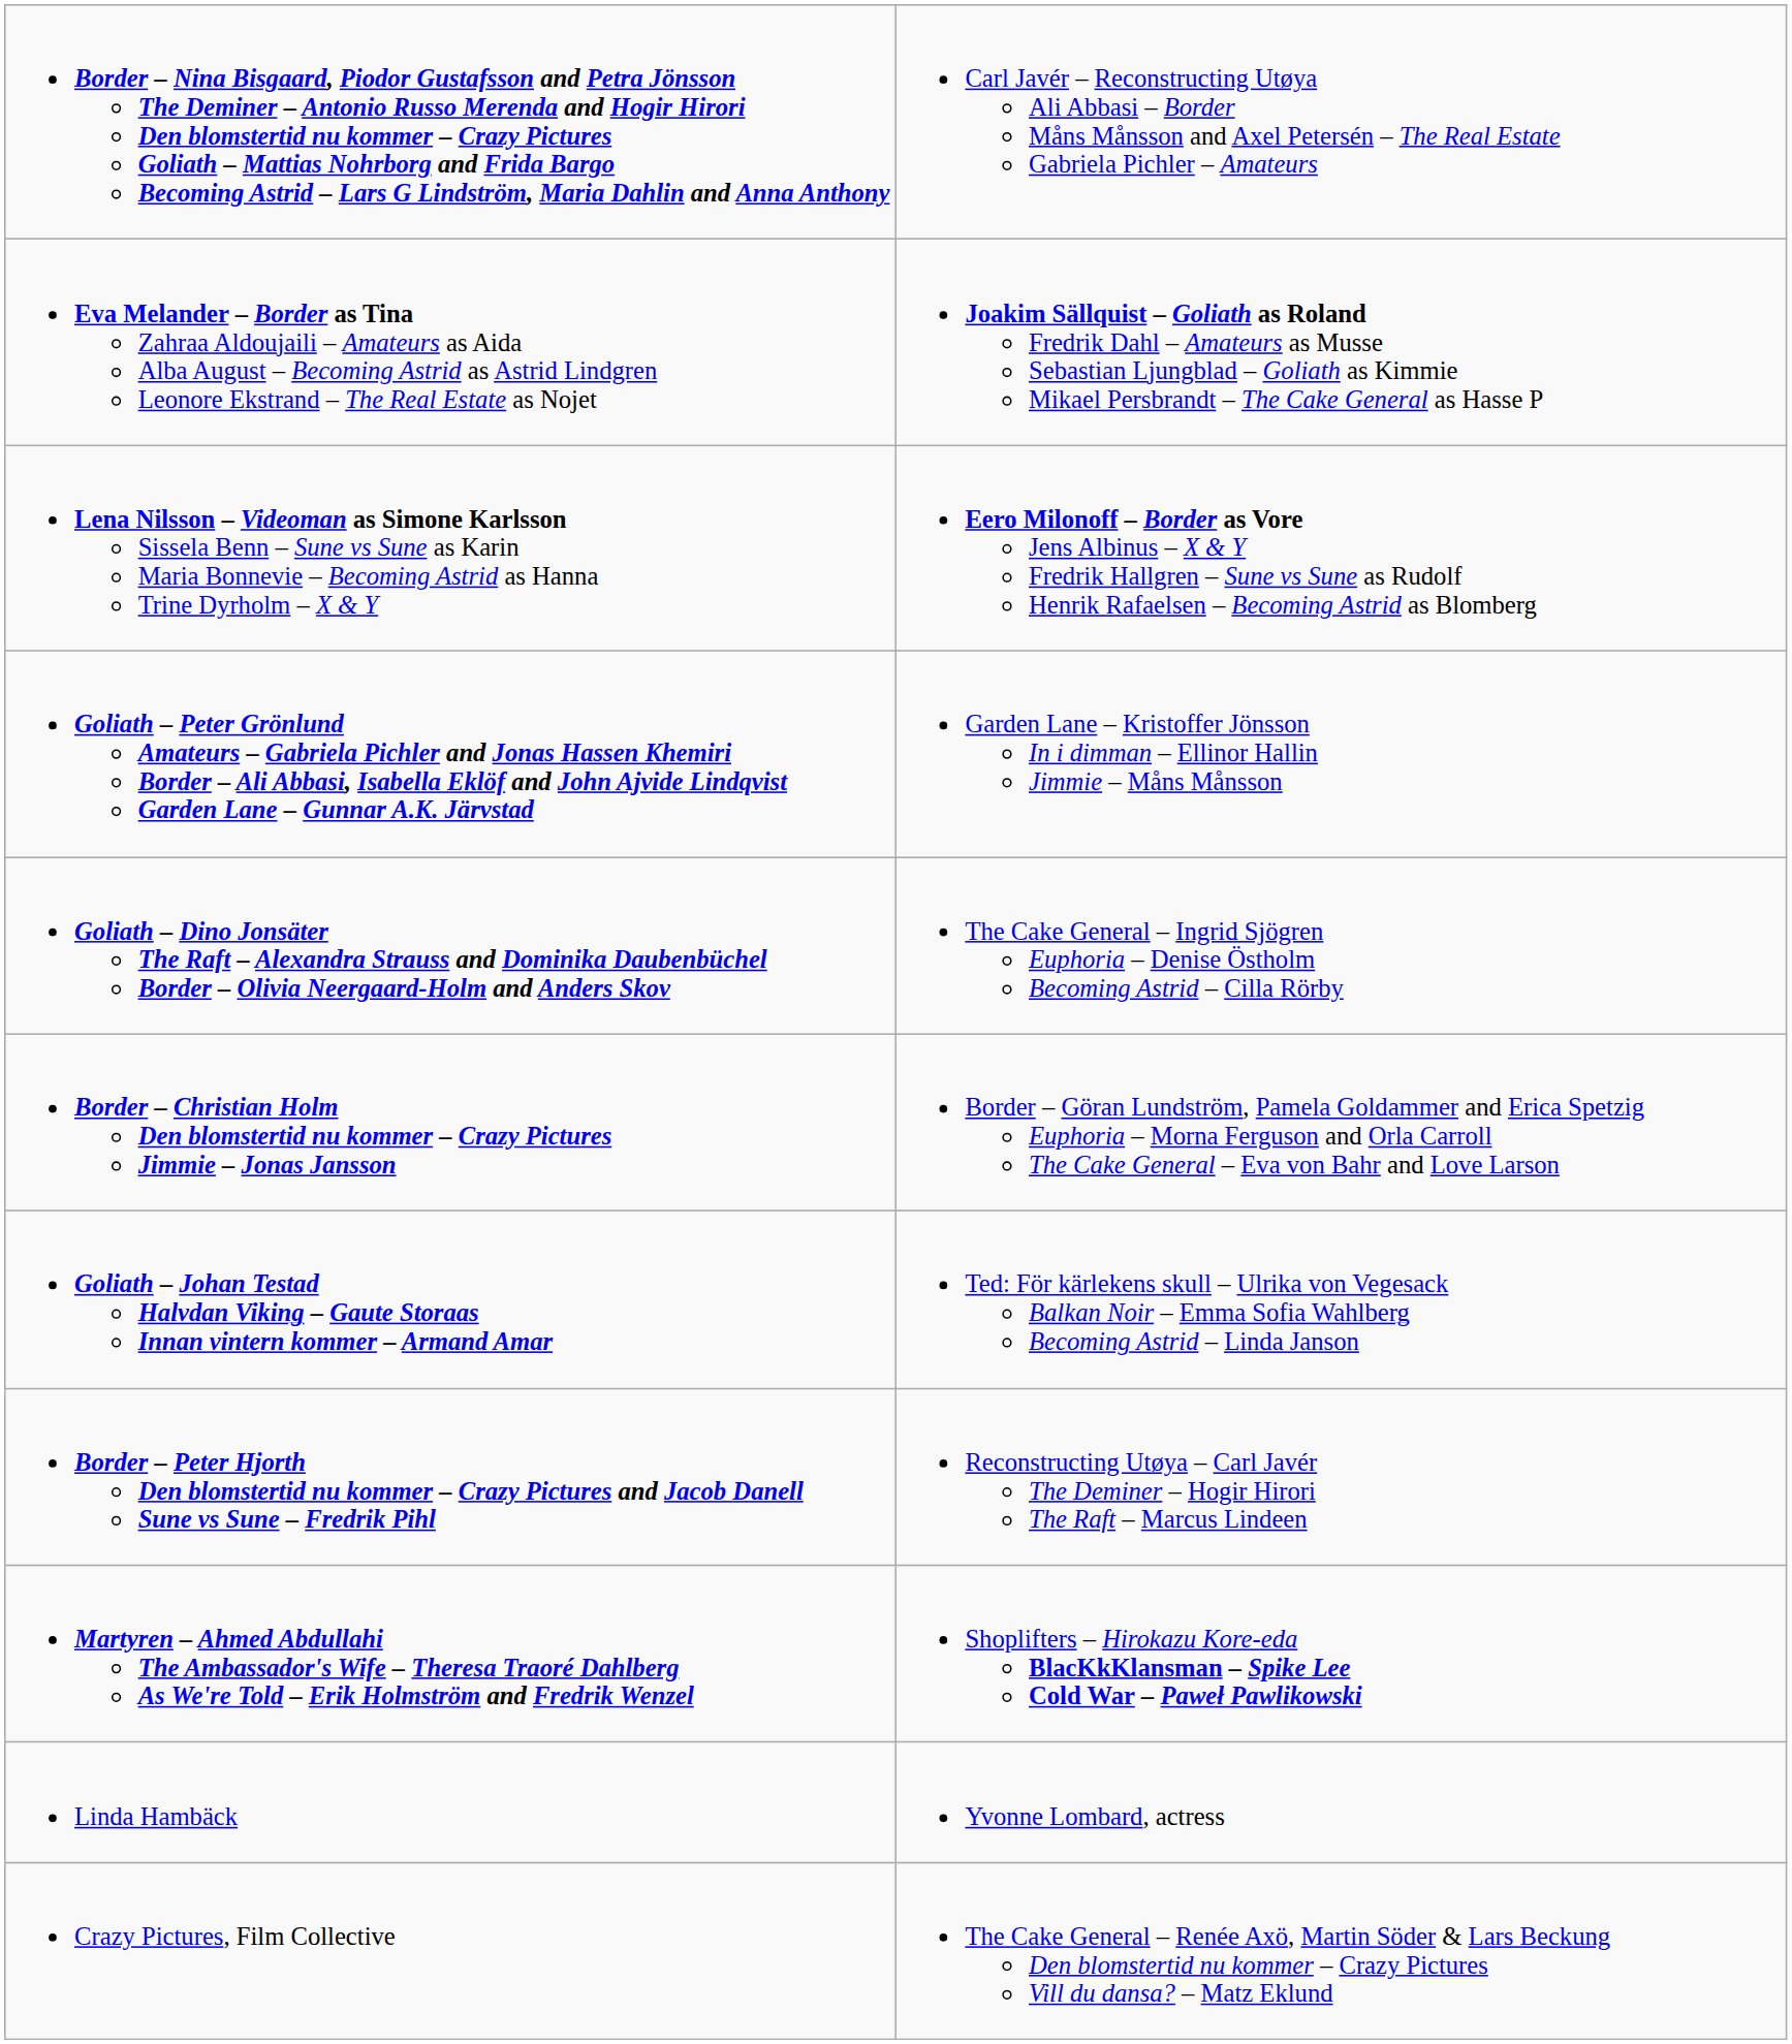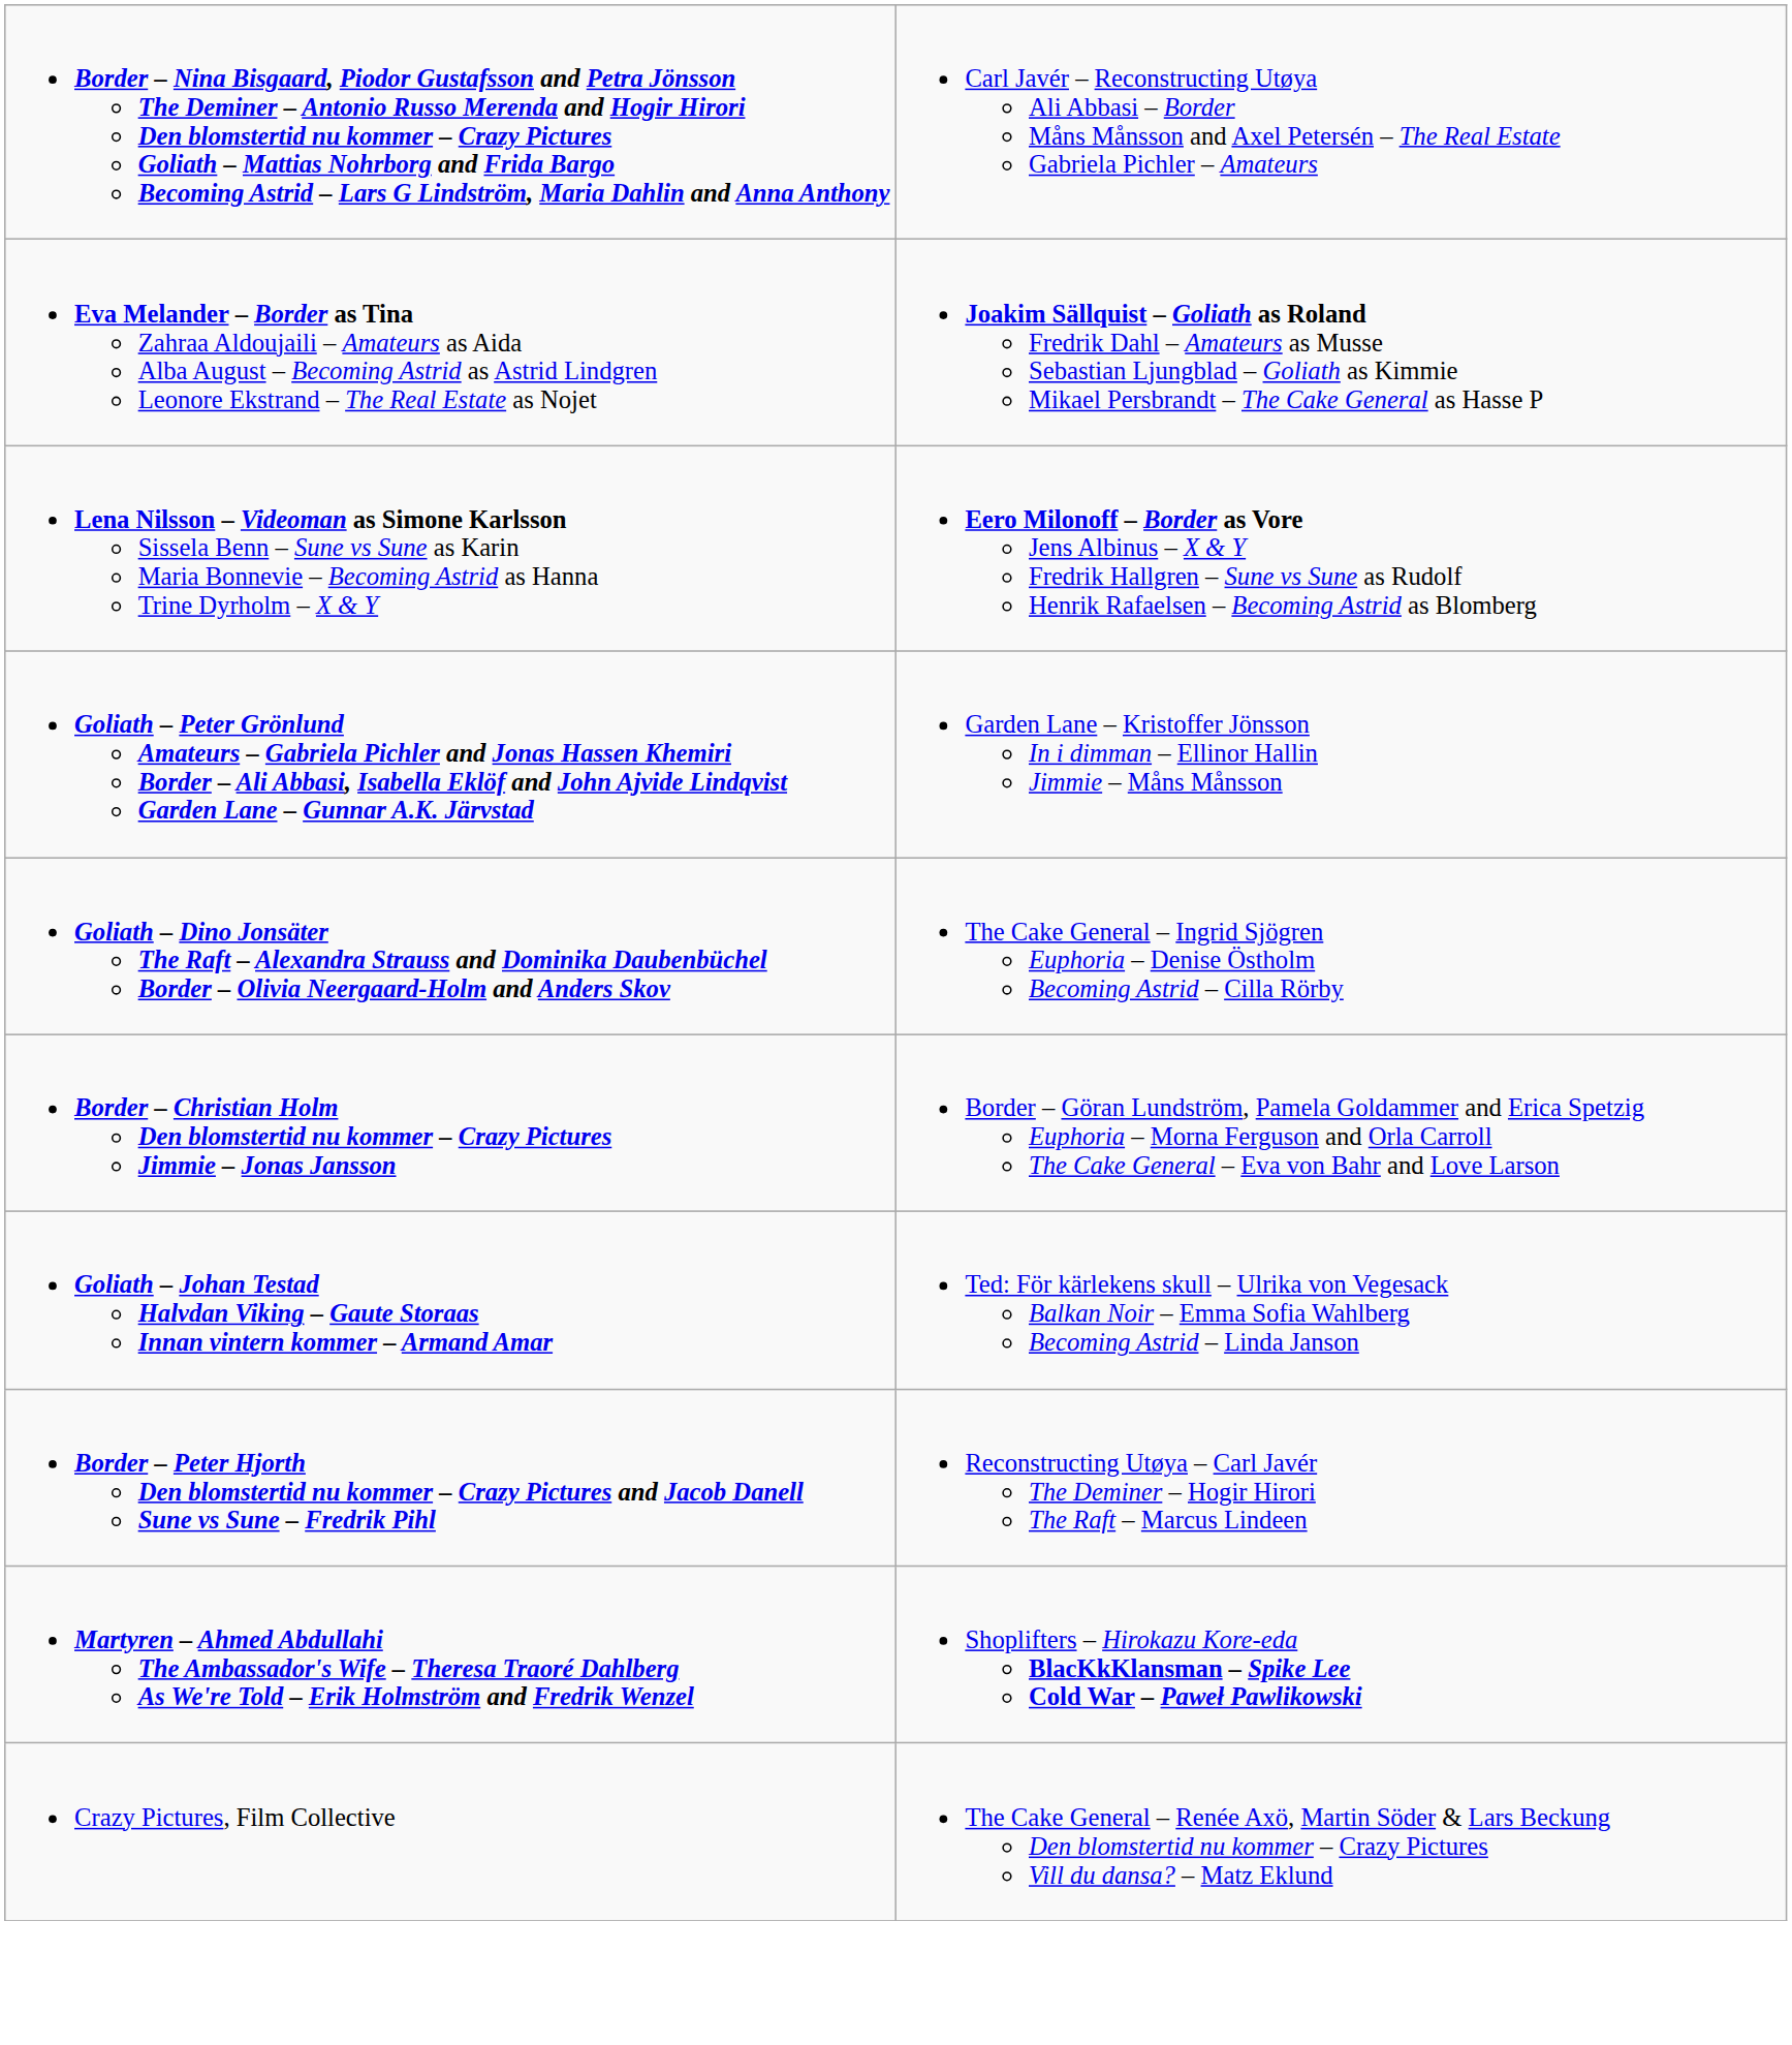- row: Linda Hambäck | Yvonne Lombard, actress
